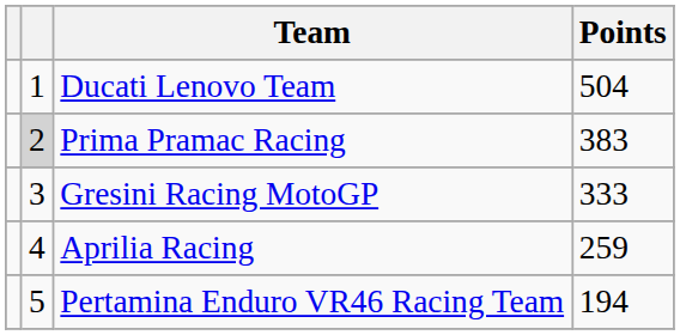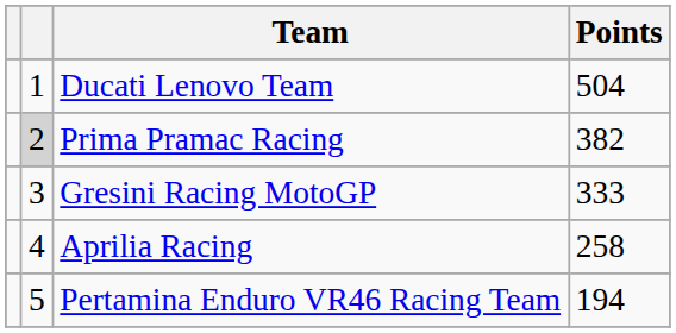Prima Pramac Racing | Points: 383 -> 382
Aprilia Racing | Points: 259 -> 258
